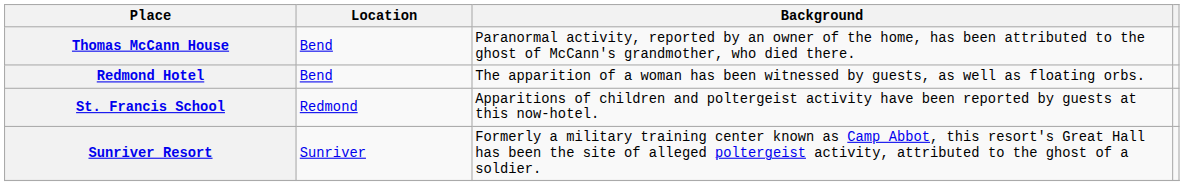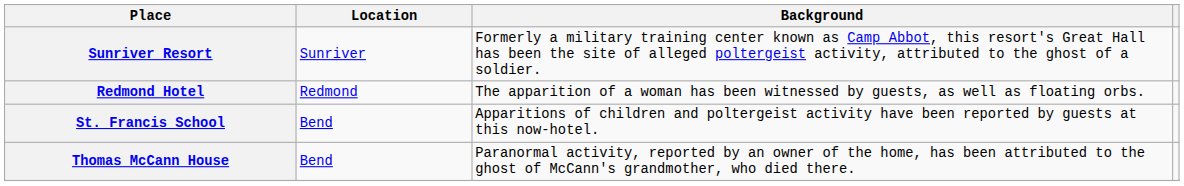rows swapped: Thomas McCann House <-> Sunriver Resort
Redmond Hotel | Location: Bend -> Redmond
St. Francis School | Location: Redmond -> Bend
